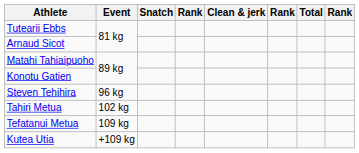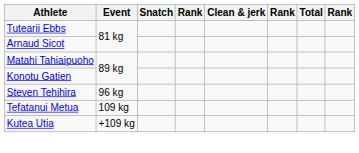- row: Tahiri Metua | 102 kg
